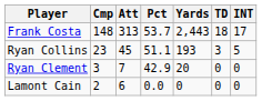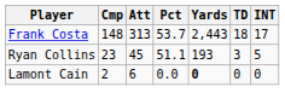- row: Ryan Clement | 3 | 7 | 42.9 | 20 | 0 | 0
Lamont Cain | Yards: normal -> bold
